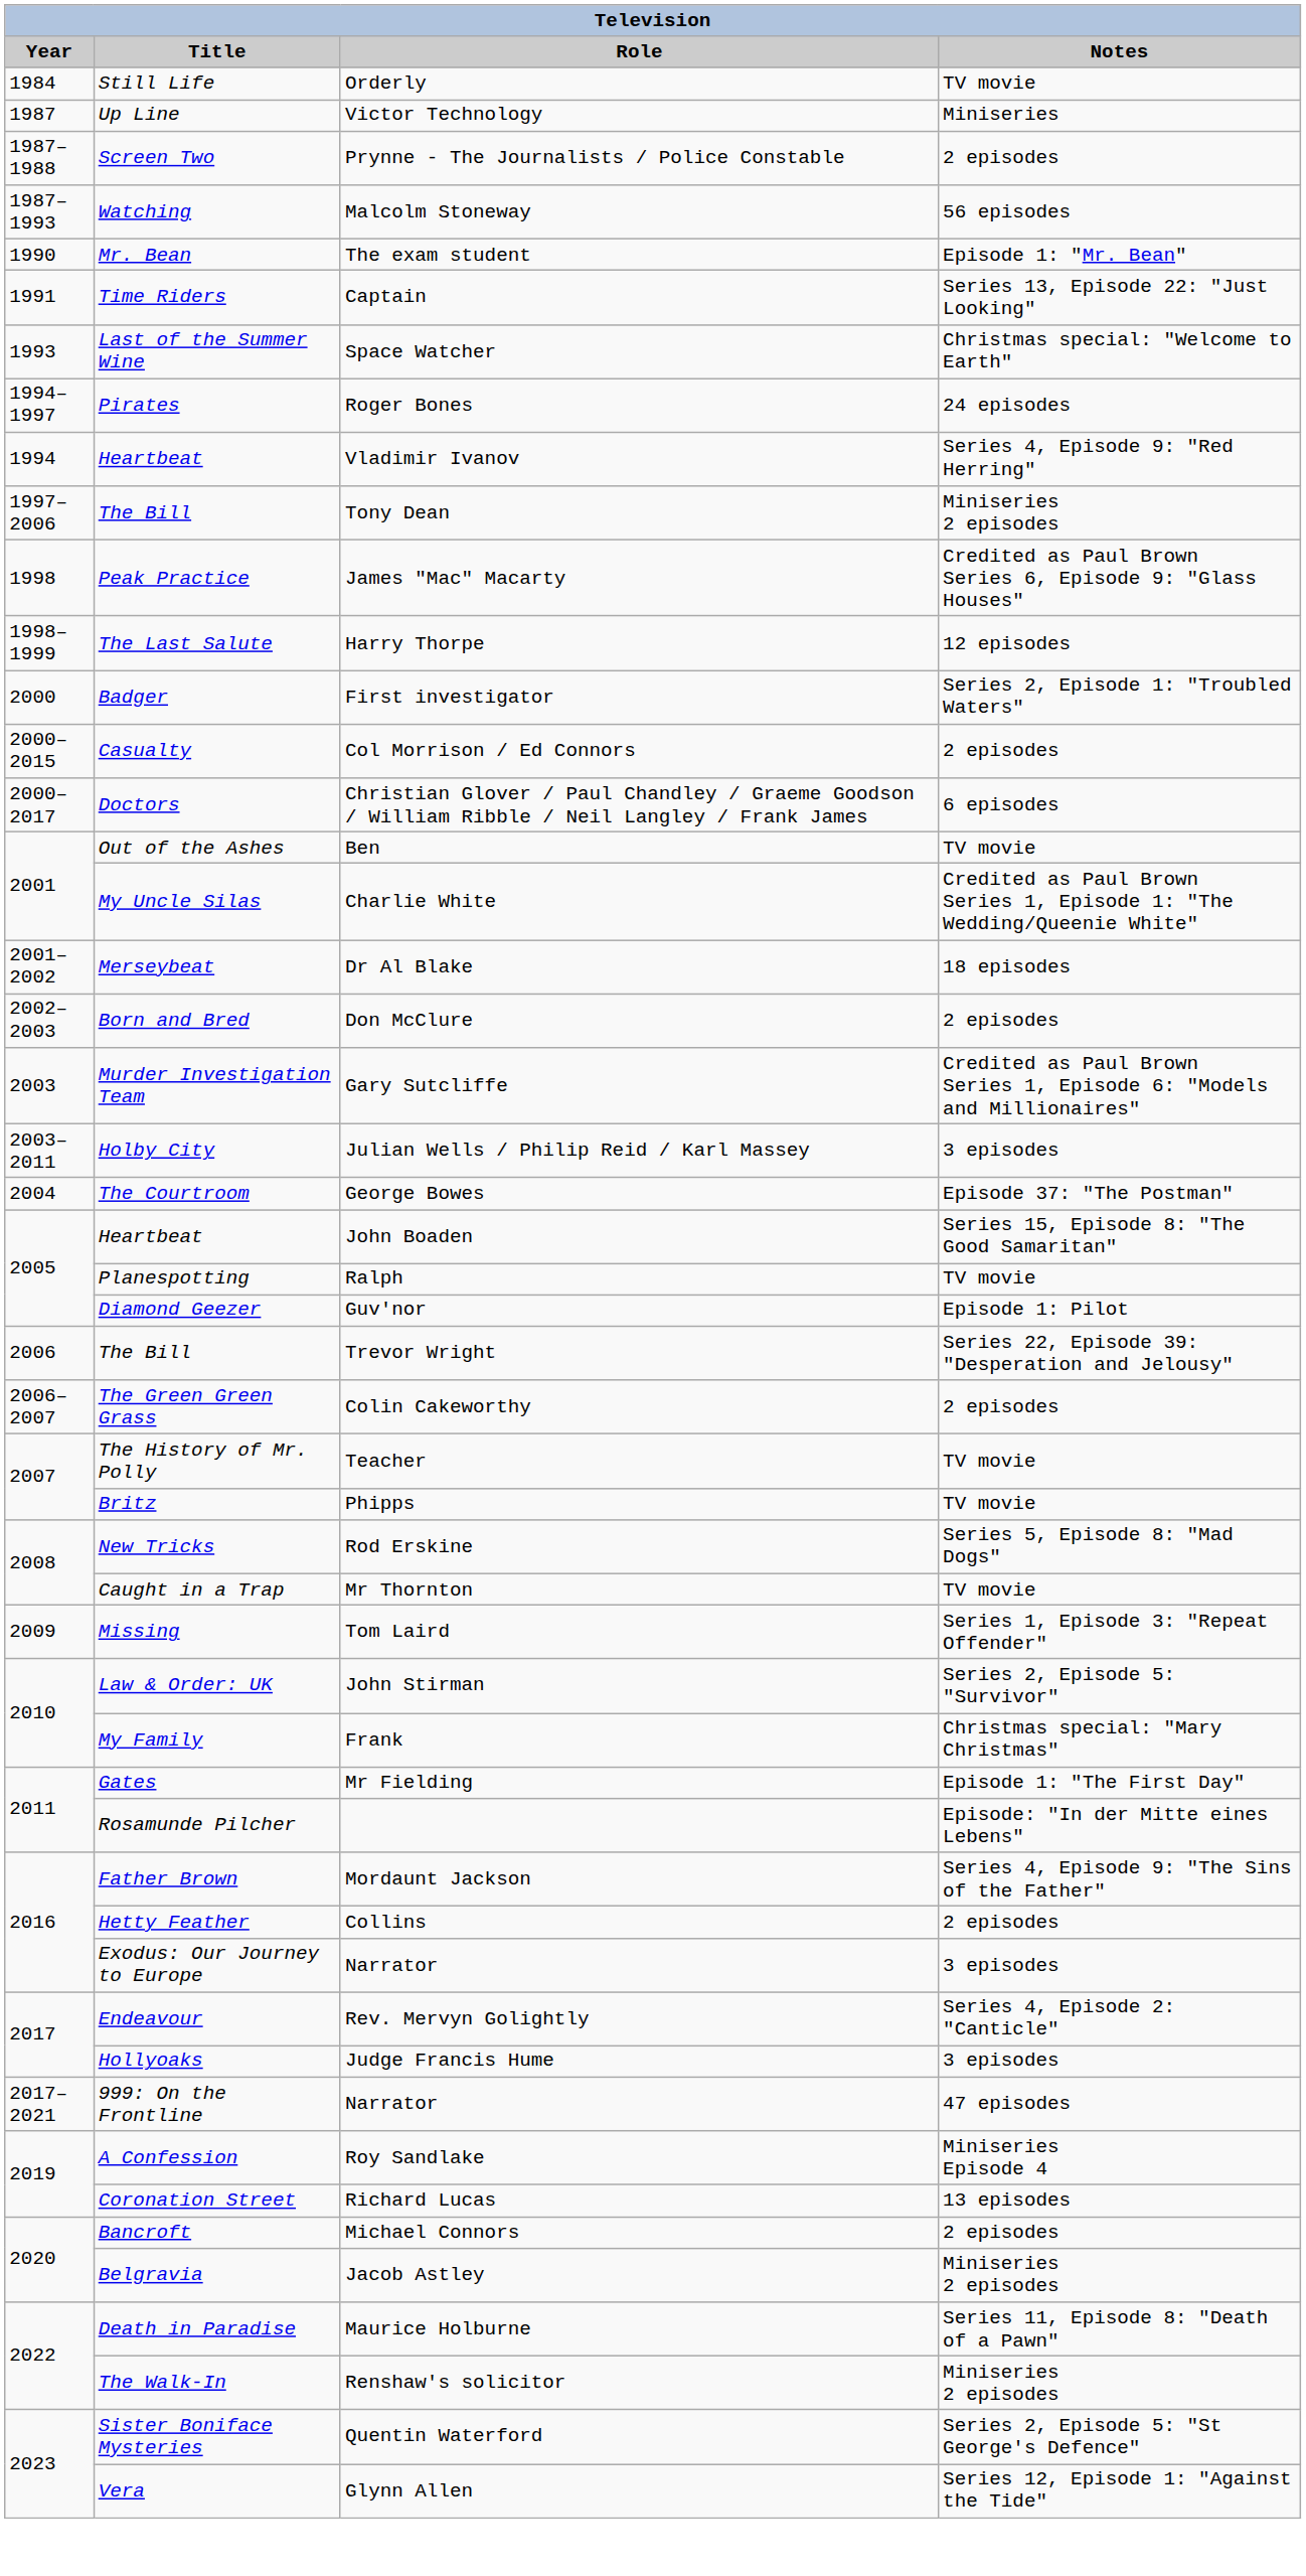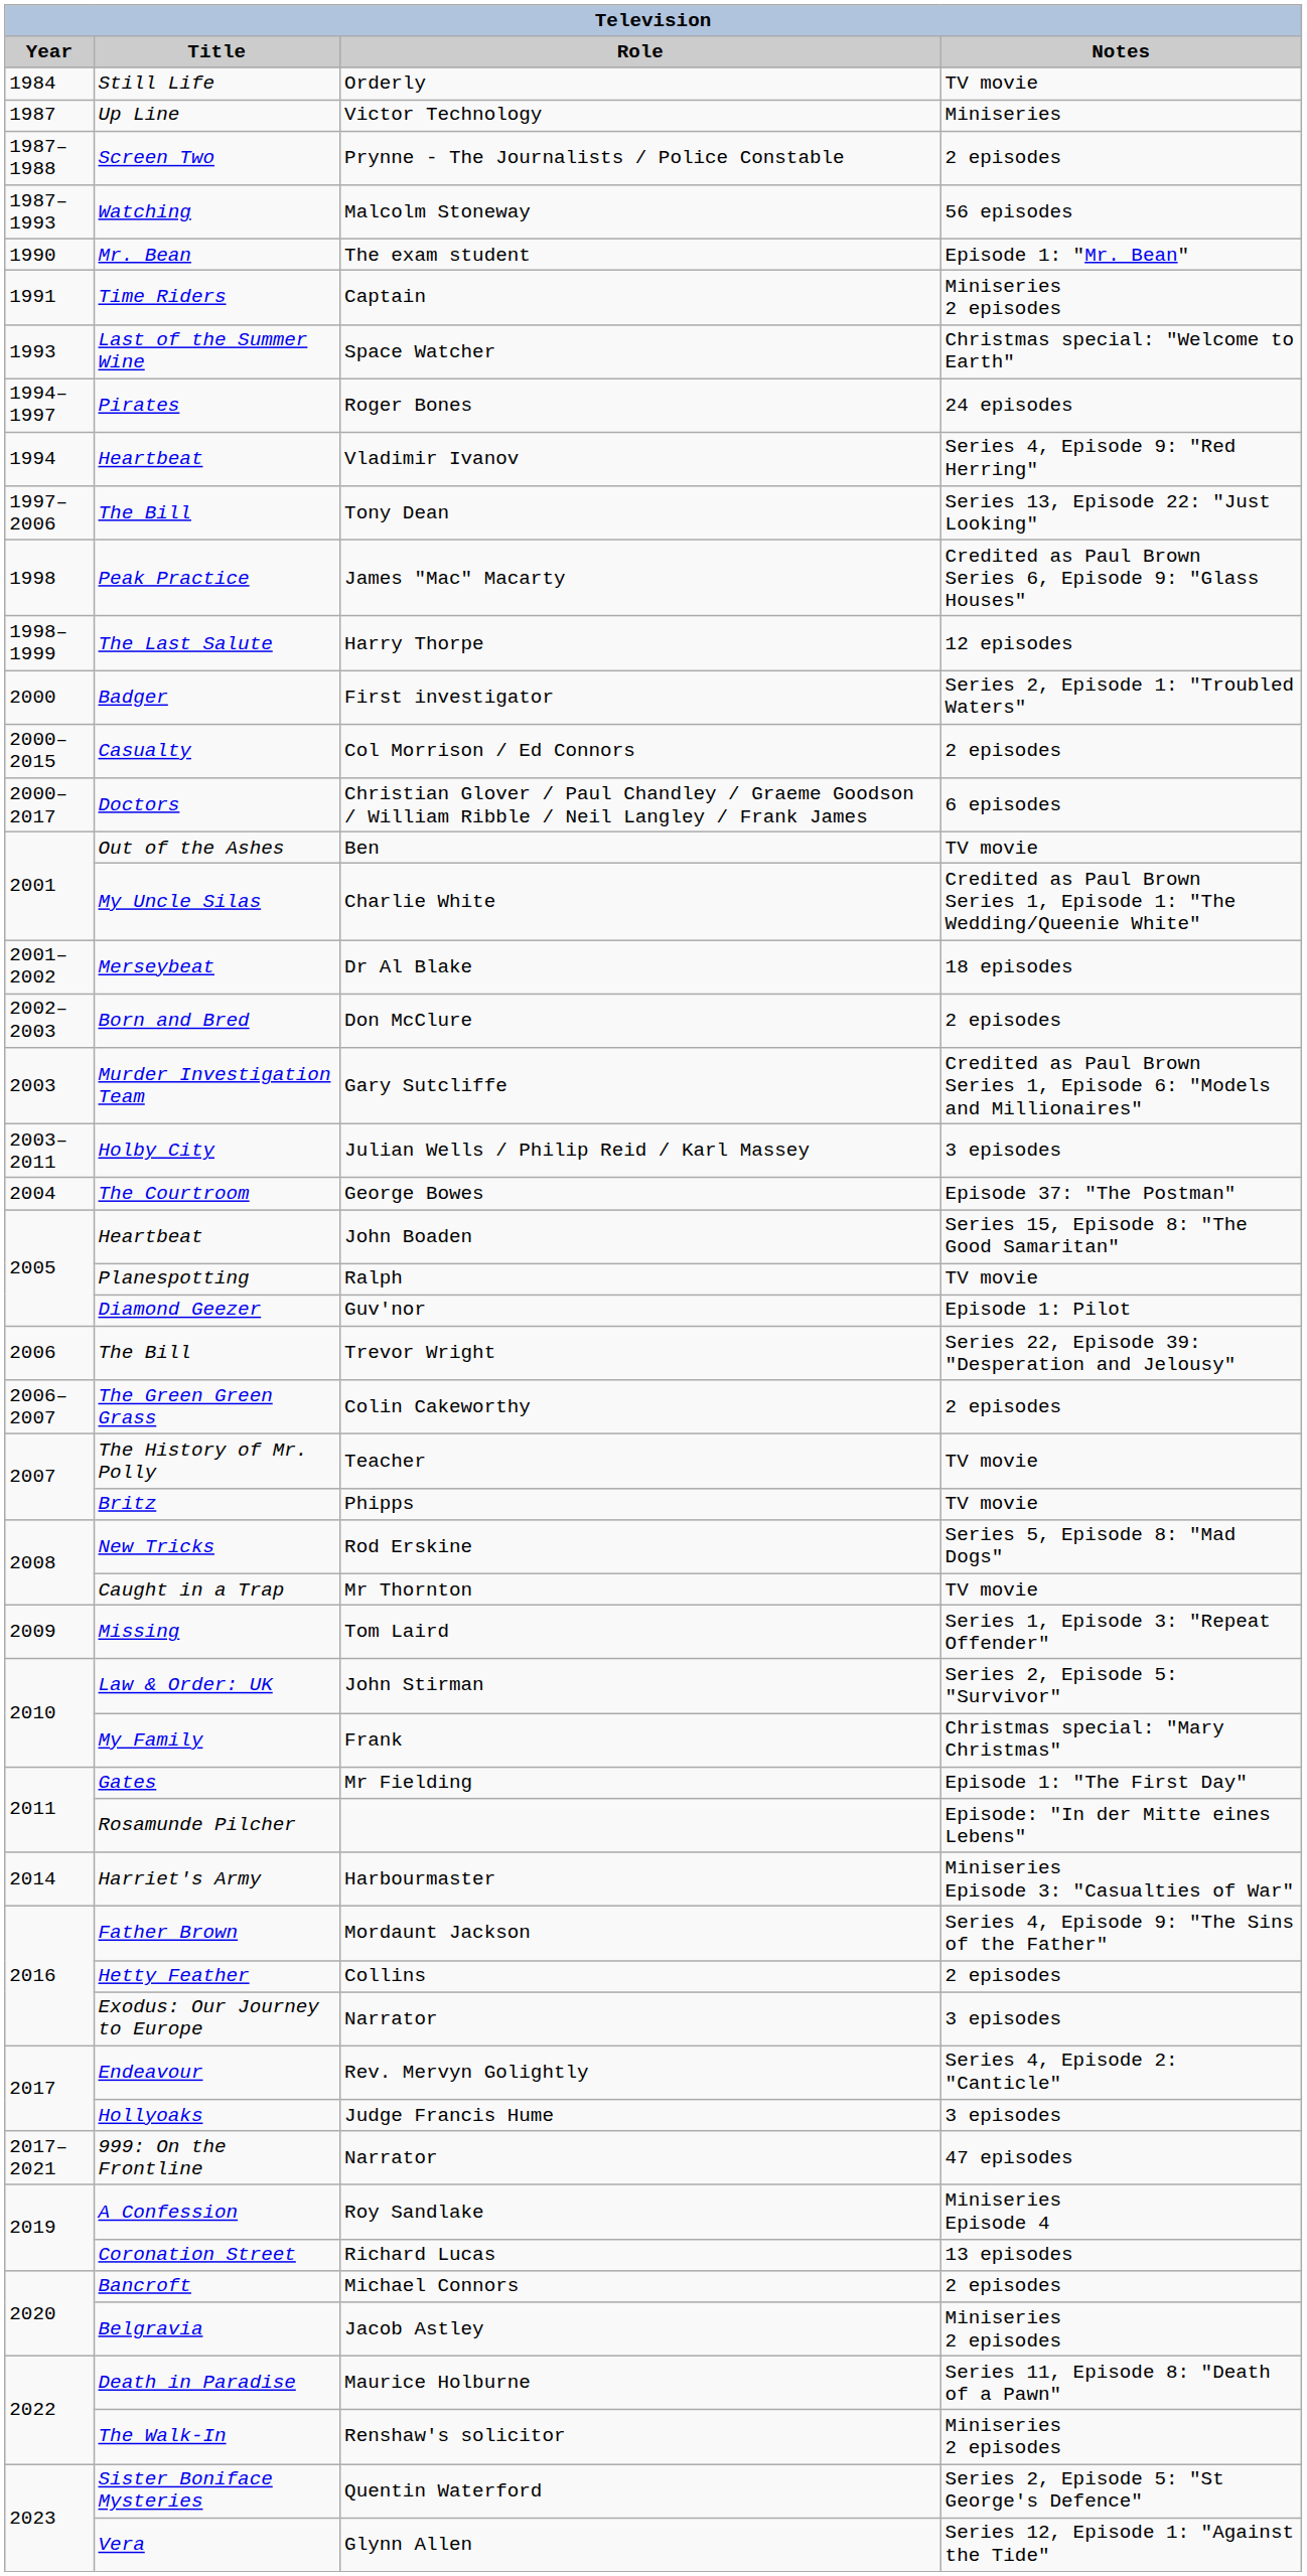Captain | Notes: Series 13, Episode 22: "Just Looking" -> Miniseries 2 episodes
Tony Dean | Notes: Miniseries 2 episodes -> Series 13, Episode 22: "Just Looking"
+ row: 2014 | Harriet's Army | Harbourmaster | Miniseries Episode 3: "Casualties of War"
